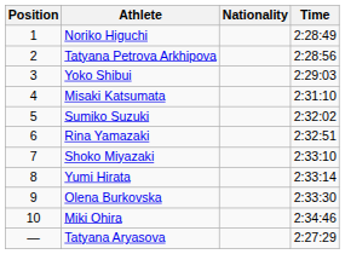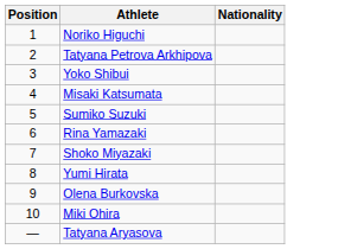- column: Time | 2:28:49 | 2:28:56 | 2:29:03 | 2:31:10 | 2:32:02 | 2:32:51 | 2:33:10 | 2:33:14 | 2:33:30 | 2:34:46 | 2:27:29
